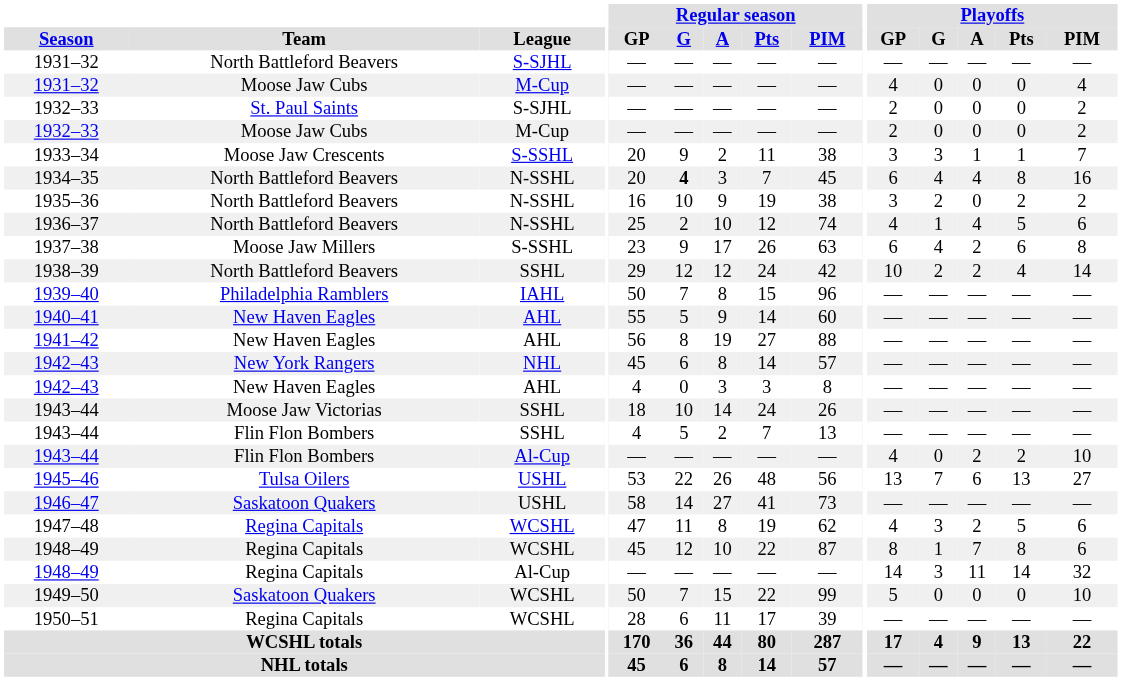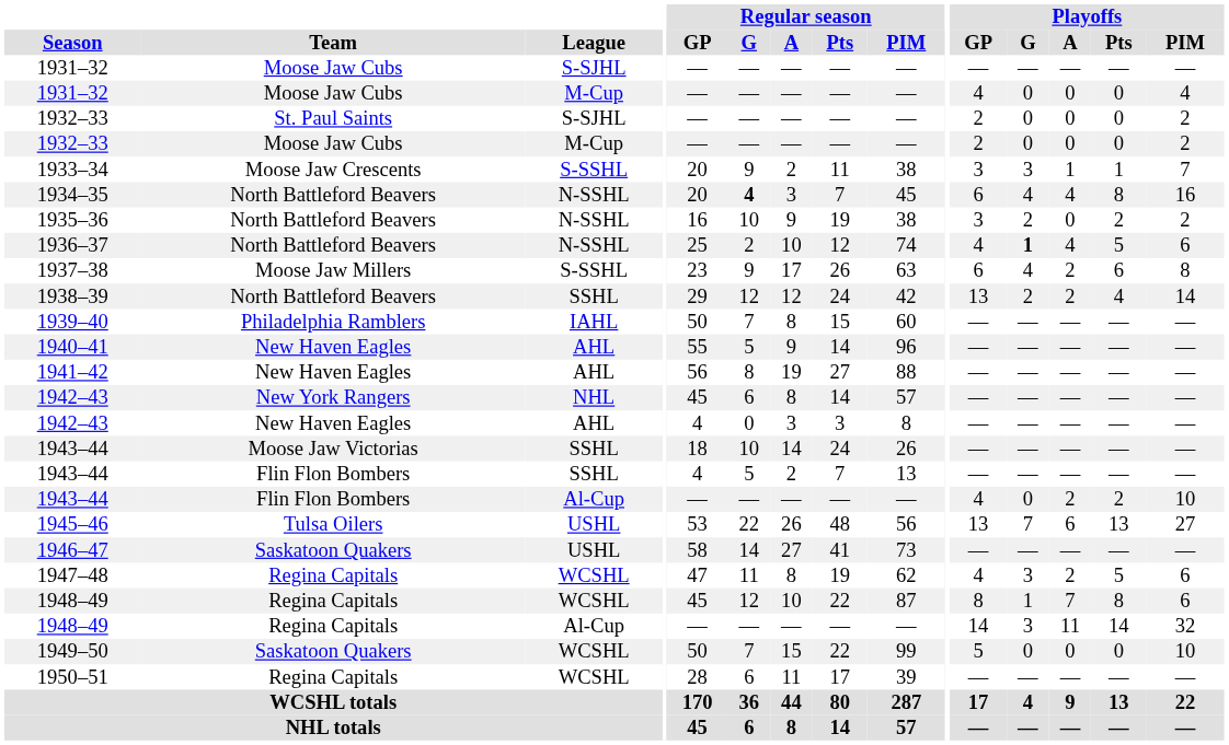1931–32 / S-SJHL | Team: North Battleford Beavers -> Moose Jaw Cubs
1936–37 | Playoffs / G: normal -> bold
1938–39 | Playoffs / GP: 10 -> 13
1939–40 | Regular season / PIM: 96 -> 60
1940–41 | Regular season / PIM: 60 -> 96
